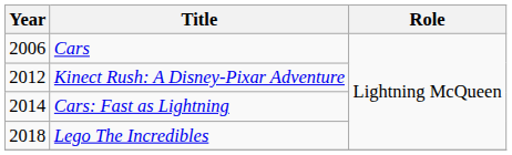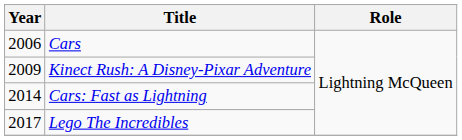Kinect Rush: A Disney-Pixar Adventure | Year: 2012 -> 2009
Lego The Incredibles | Year: 2018 -> 2017
